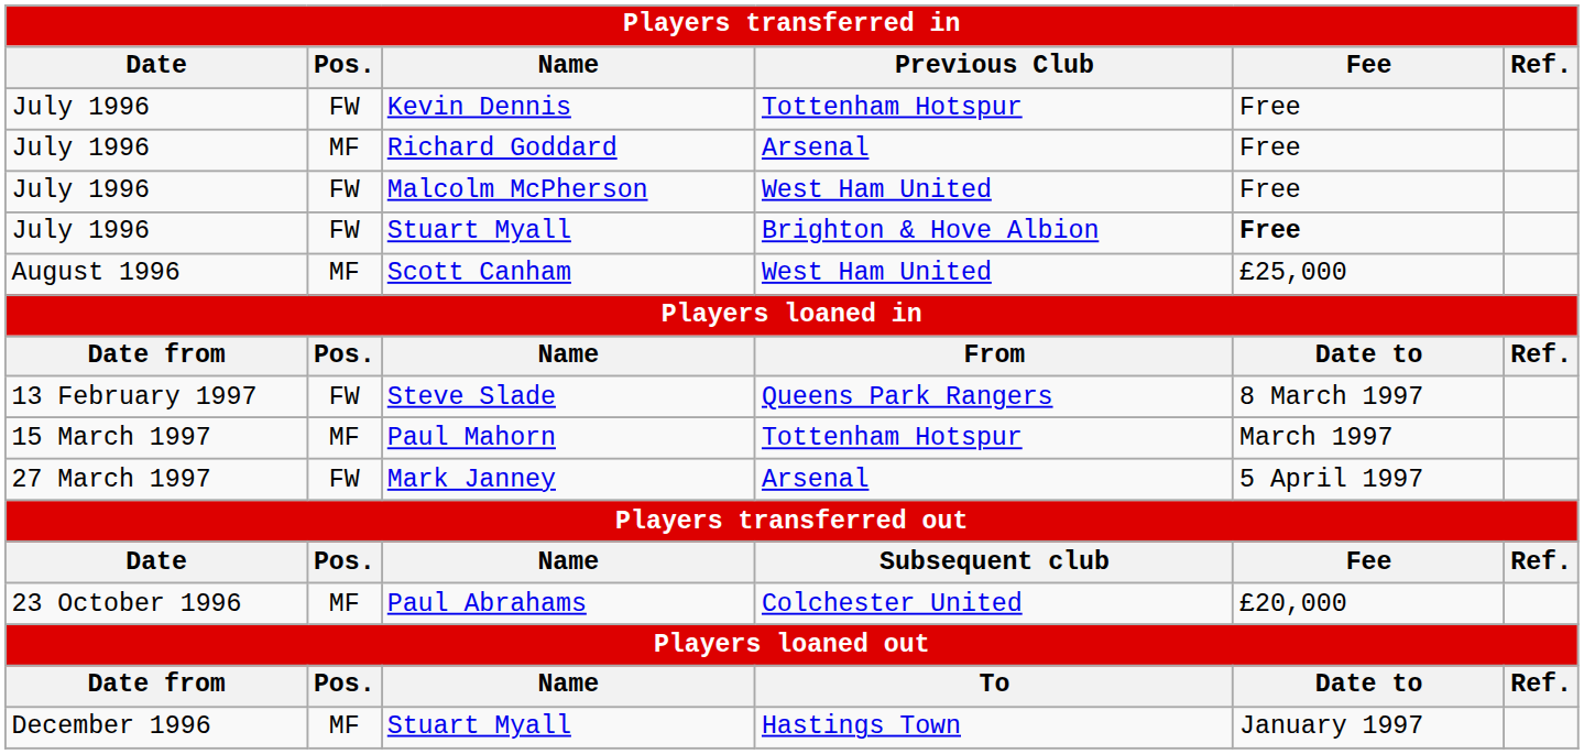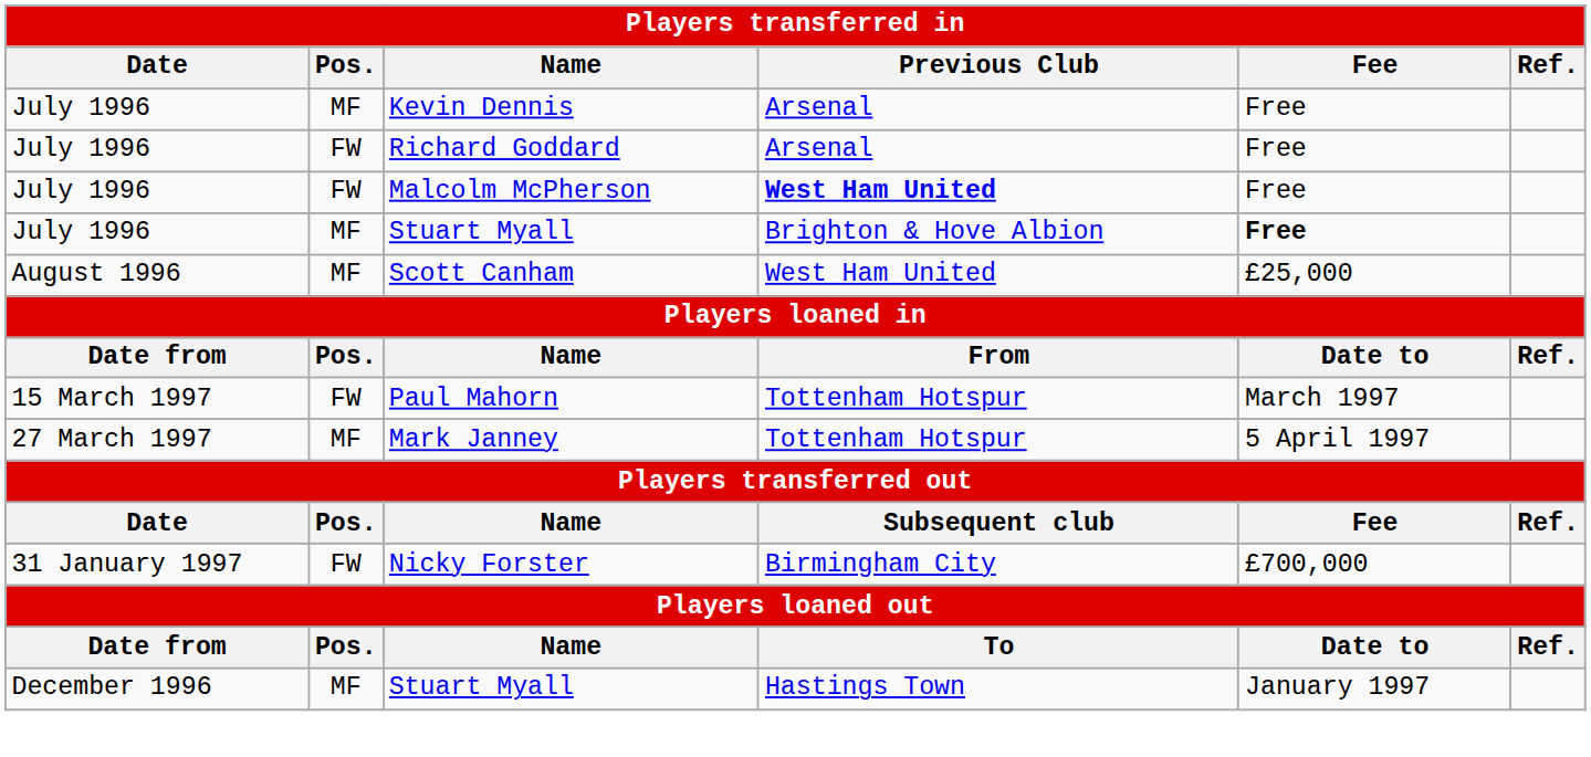Kevin Dennis | Pos.: FW -> MF
Kevin Dennis | Previous Club: Tottenham Hotspur -> Arsenal
Richard Goddard | Pos.: MF -> FW
Malcolm McPherson | Previous Club: normal -> bold
July 1996 / Stuart Myall | Pos.: FW -> MF
- row: 13 February 1997 | FW | Steve Slade | Queens Park Rangers | 8 March 1997
Paul Mahorn | Pos.: MF -> FW
Mark Janney | Pos.: FW -> MF
Mark Janney | Previous Club: Arsenal -> Tottenham Hotspur
- row: 23 October 1996 | MF | Paul Abrahams | Colchester United | £20,000
+ row: 31 January 1997 | FW | Nicky Forster | Birmingham City | £700,000
